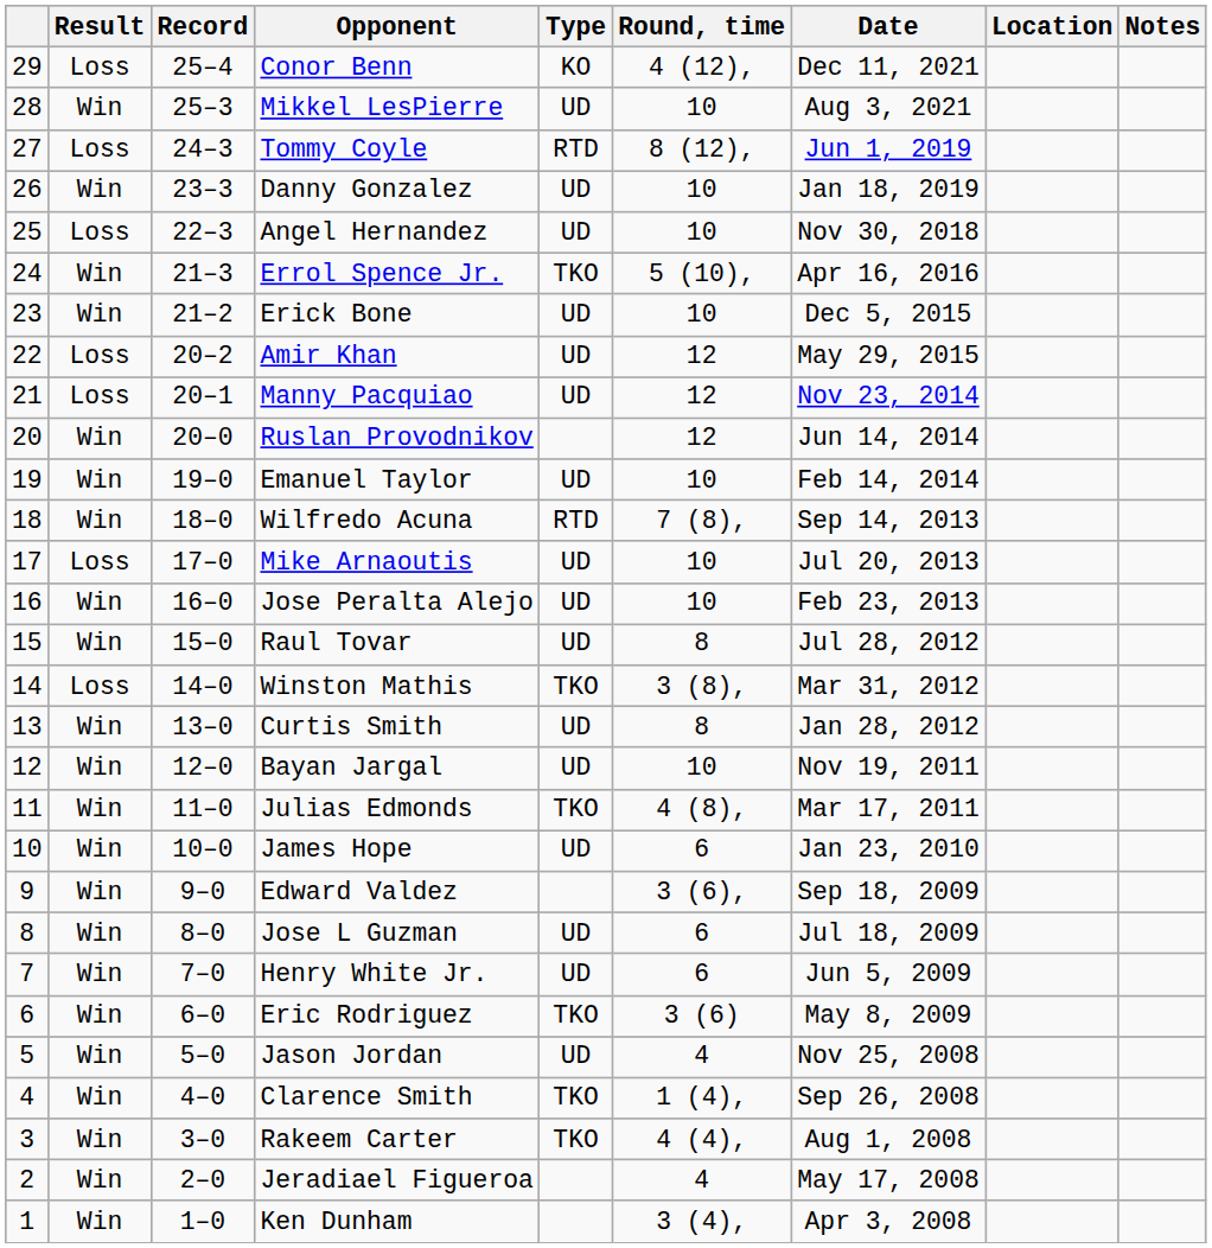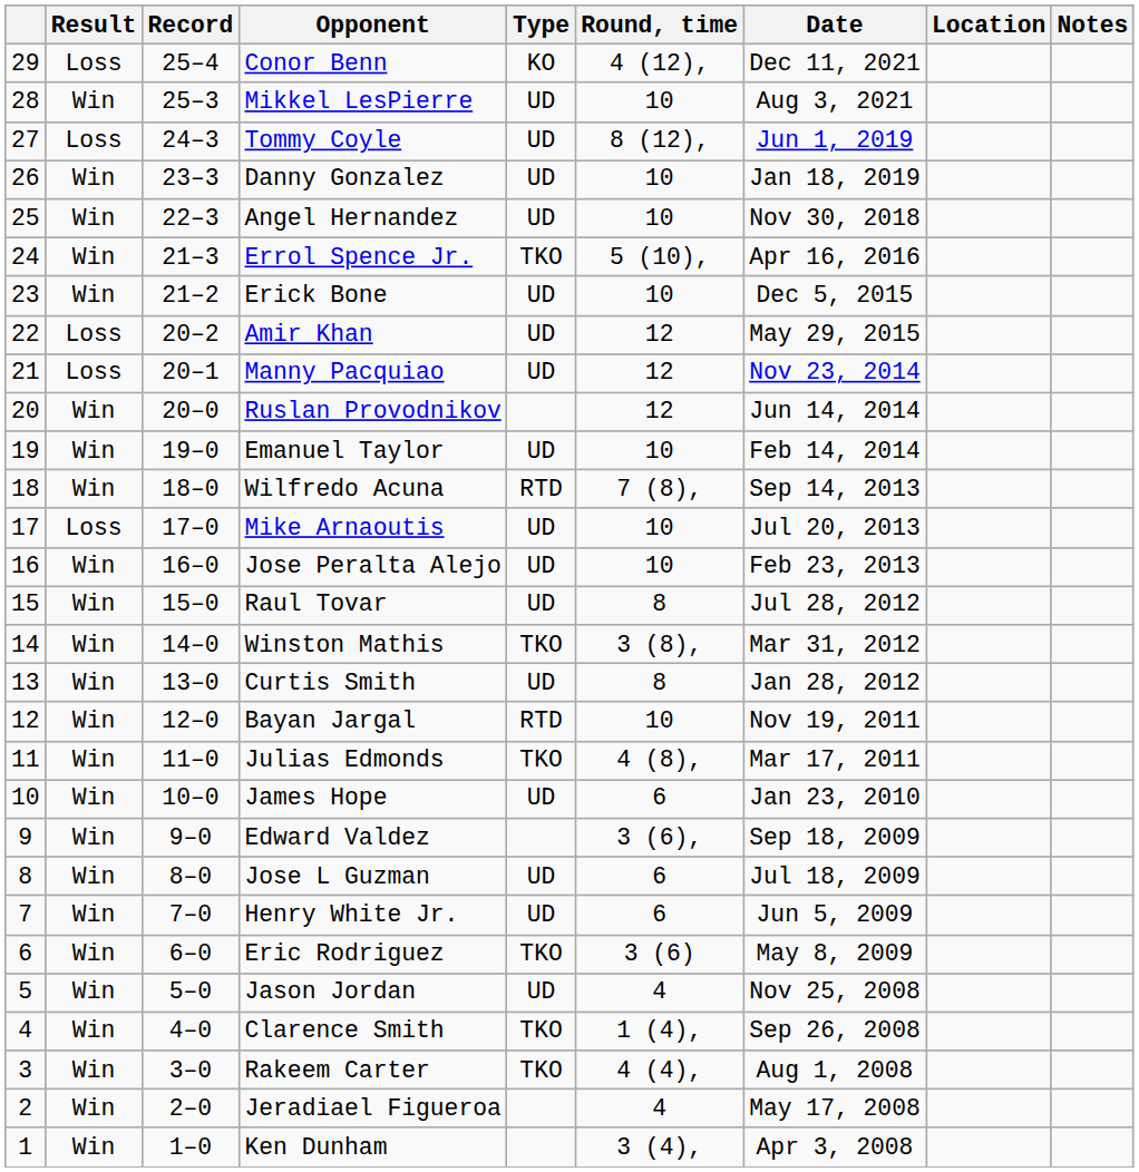Tommy Coyle | Type: RTD -> UD
Angel Hernandez | Result: Loss -> Win
Winston Mathis | Result: Loss -> Win
Bayan Jargal | Type: UD -> RTD
